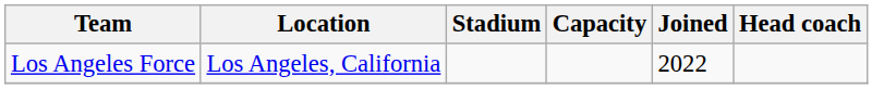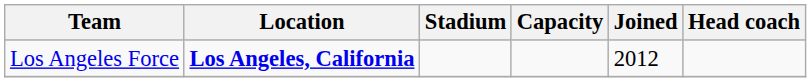Los Angeles Force | Location: normal -> bold
Los Angeles Force | Joined: 2022 -> 2012
